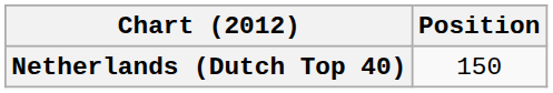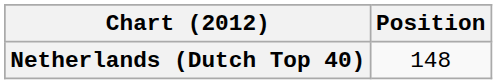Netherlands (Dutch Top 40) | Position: 150 -> 148
